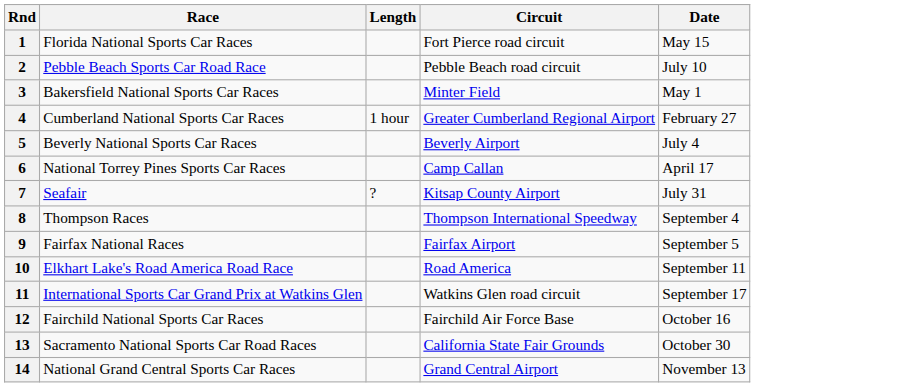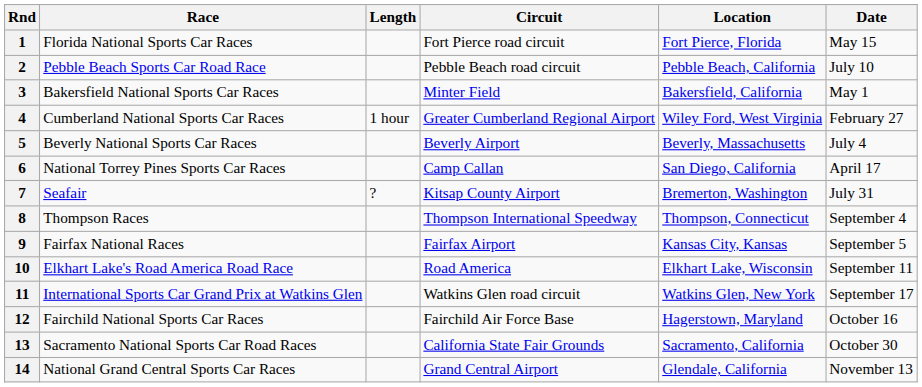+ column: Location | Fort Pierce, Florida | Pebble Beach, California | Bakersfield, California | Wiley Ford, West Virginia | Beverly, Massachusetts | San Diego, California | Bremerton, Washington | Thompson, Connecticut | Kansas City, Kansas | Elkhart Lake, Wisconsin | Watkins Glen, New York | Hagerstown, Maryland | Sacramento, California | Glendale, California
